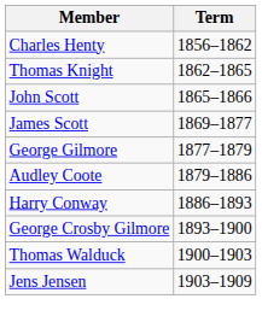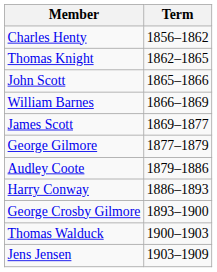+ row: William Barnes | 1866–1869
